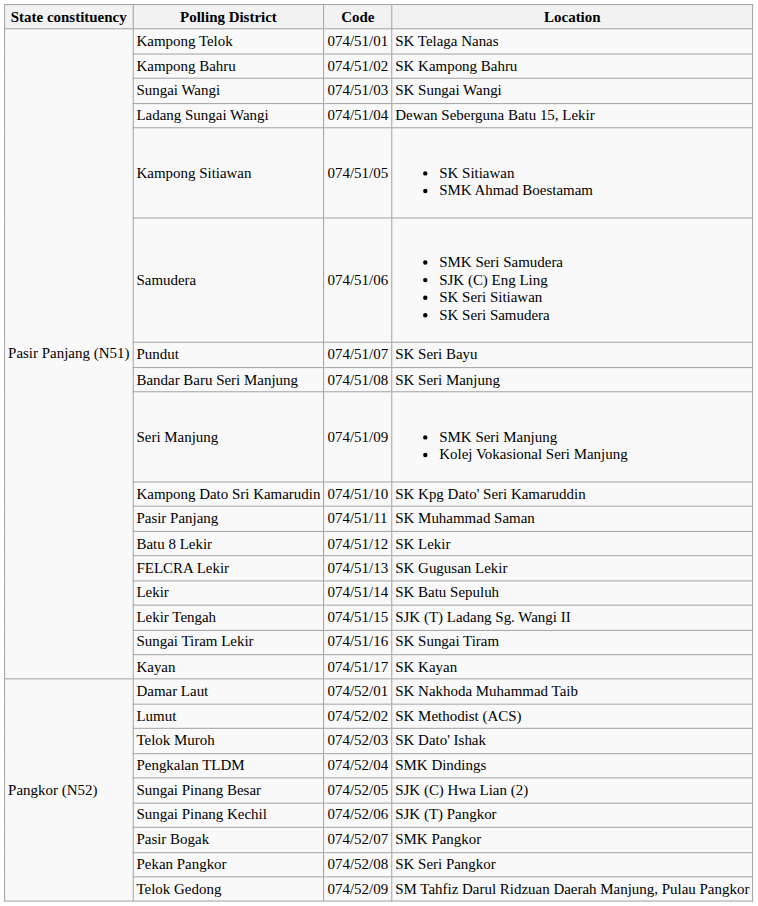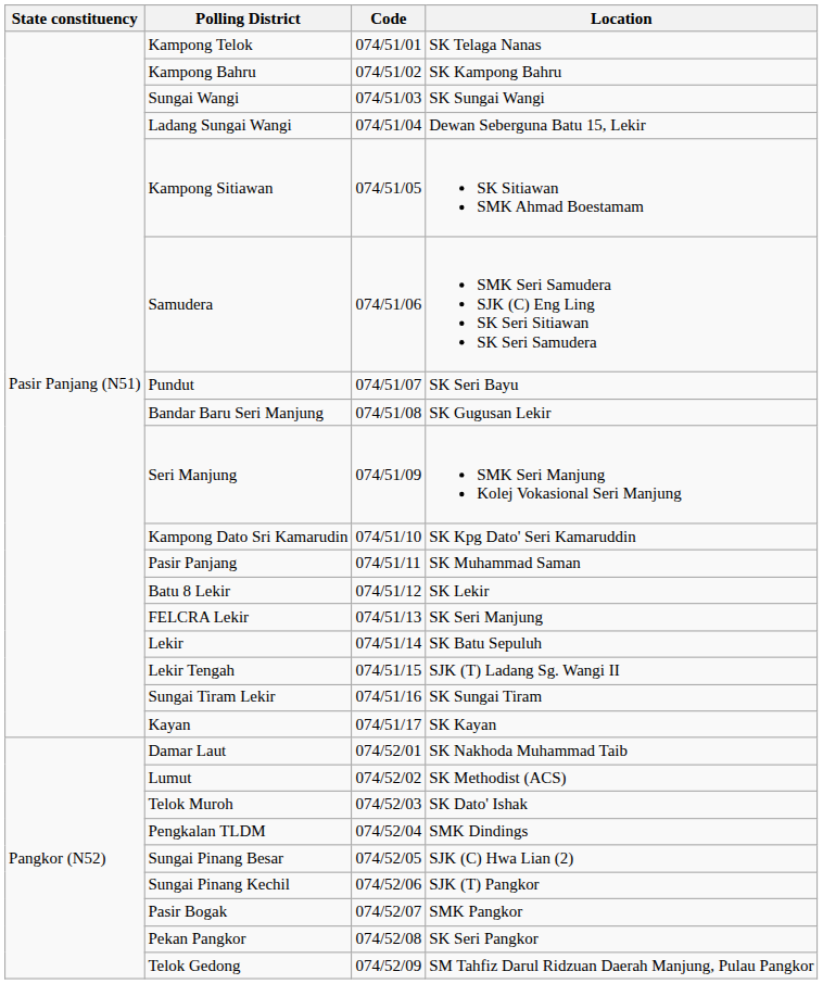Bandar Baru Seri Manjung | Location: SK Seri Manjung -> SK Gugusan Lekir
FELCRA Lekir | Location: SK Gugusan Lekir -> SK Seri Manjung
